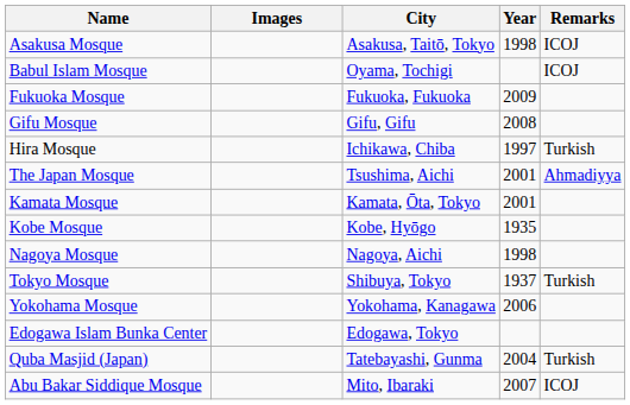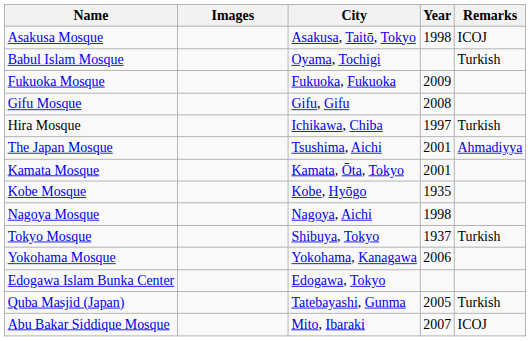Babul Islam Mosque | Remarks: ICOJ -> Turkish
Quba Masjid (Japan) | Year: 2004 -> 2005
